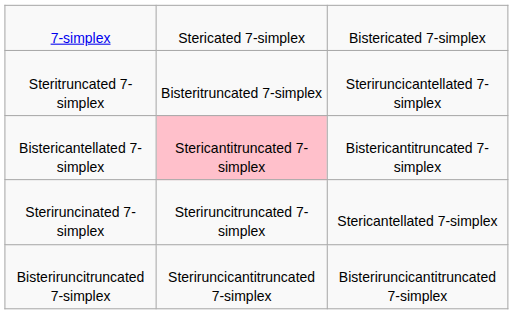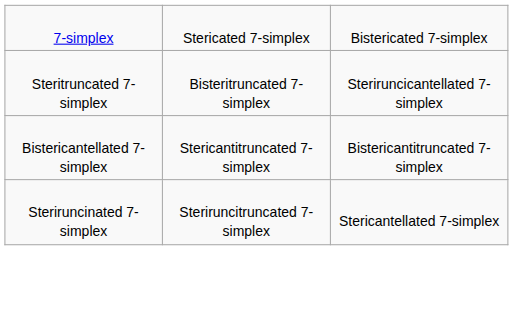Bistericantellated 7-simplex | column 2: pink background -> no background
- row: Bisteriruncitruncated 7-simplex | Steriruncicantitruncated 7-simplex | Bisteriruncicantitruncated 7-simplex
